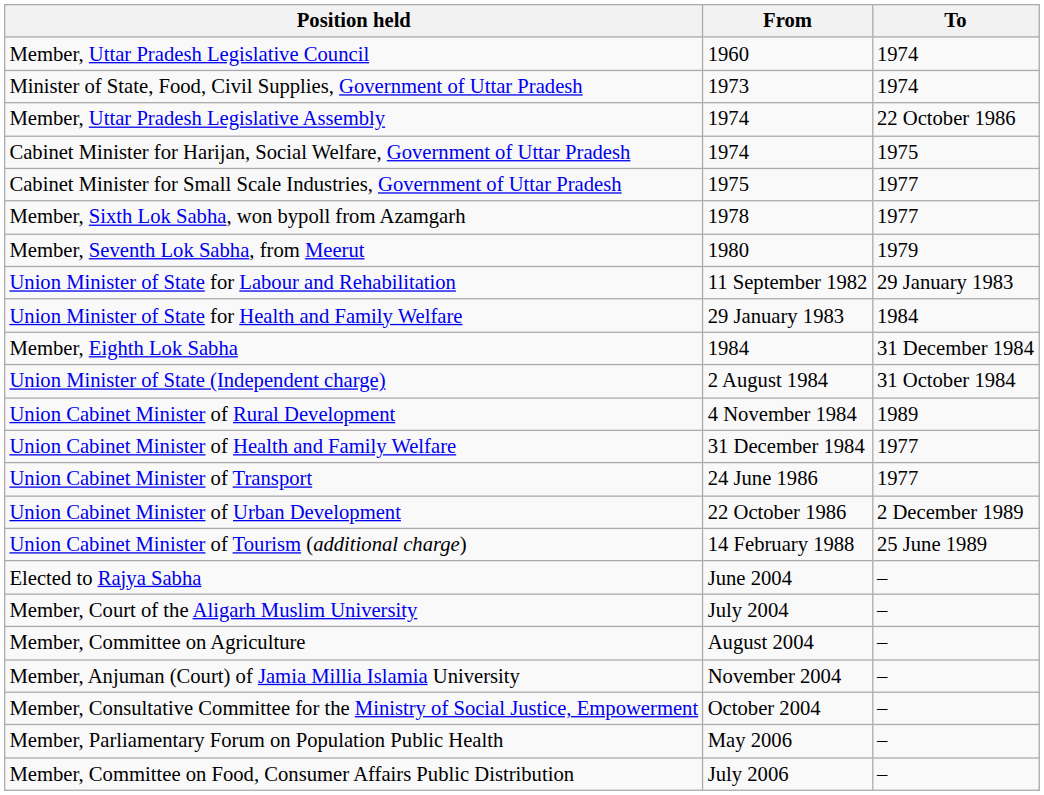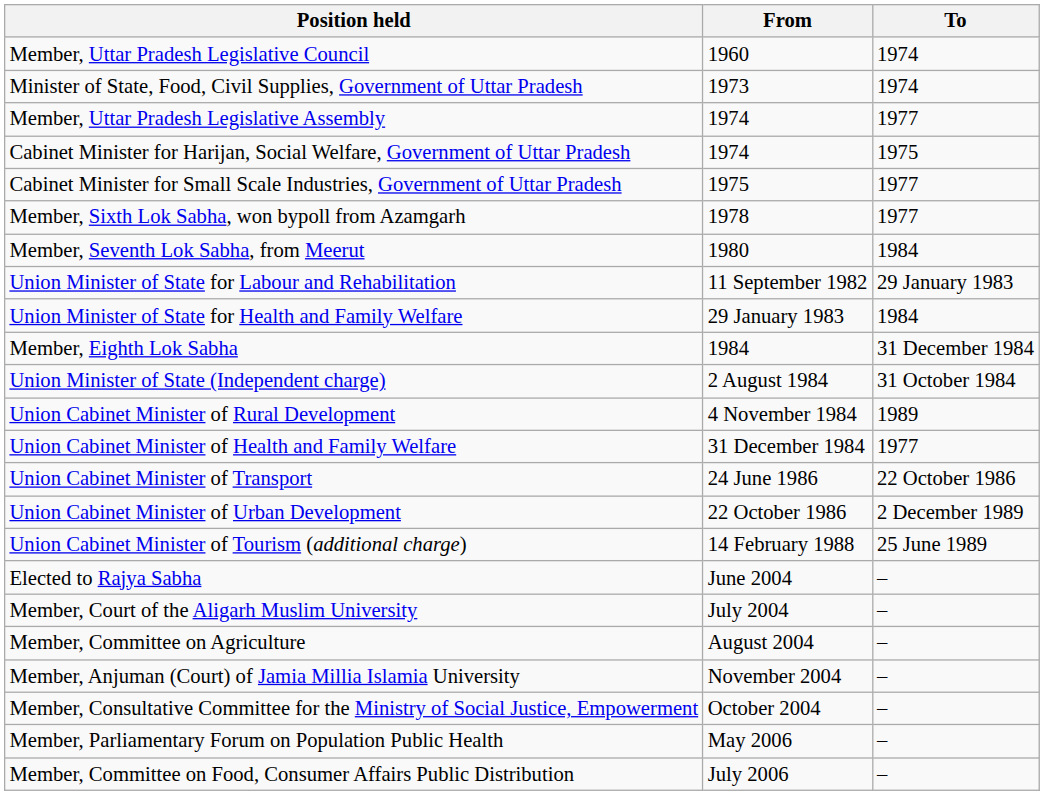Member, Uttar Pradesh Legislative Assembly | To: 22 October 1986 -> 1977
Member, Seventh Lok Sabha, from Meerut | To: 1979 -> 1984
Union Cabinet Minister of Transport | To: 1977 -> 22 October 1986
